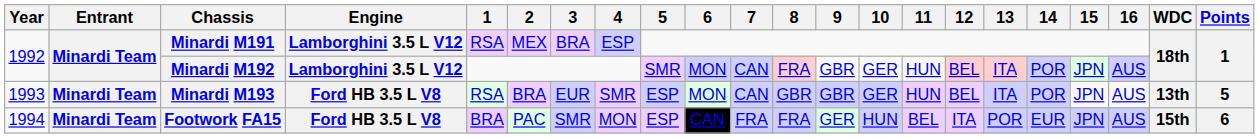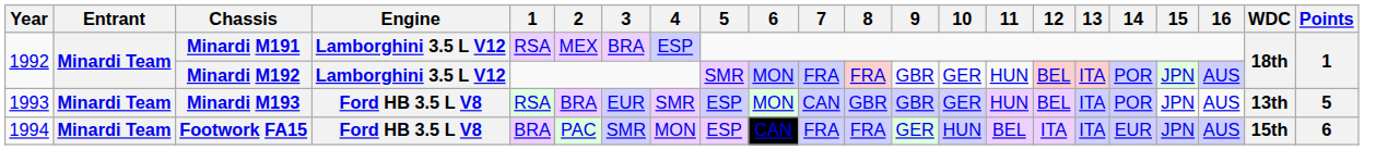Minardi M192 | 7: CAN -> FRA
Footwork FA15 | 13: POR -> ITA
